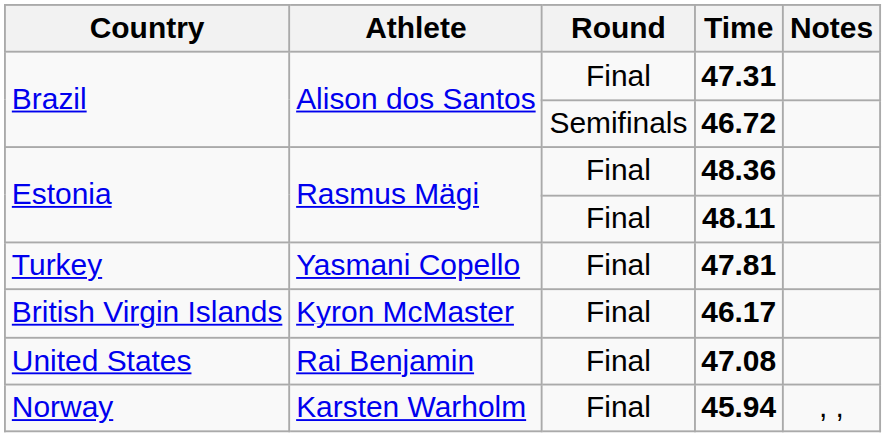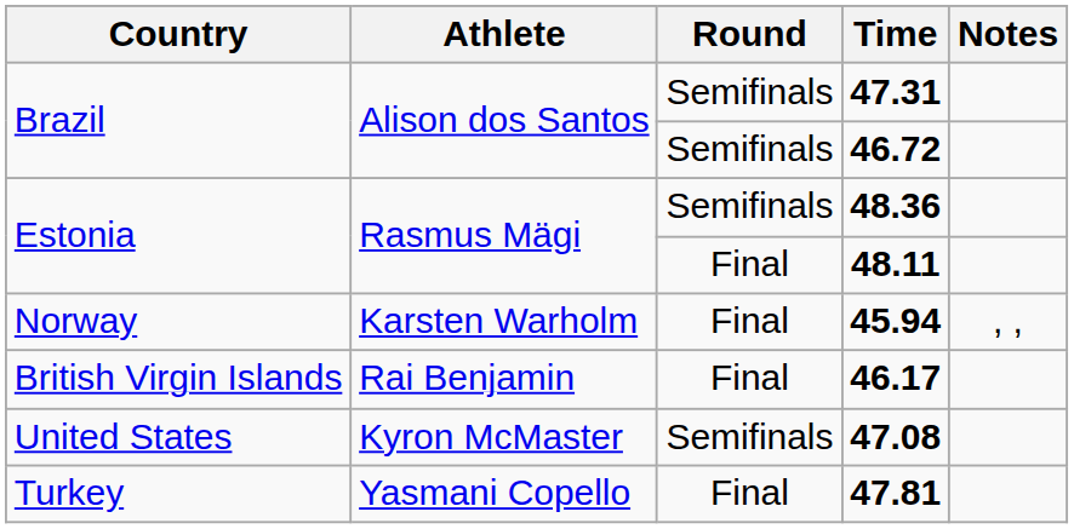47.31 | Round: Final -> Semifinals
48.36 | Round: Final -> Semifinals
rows swapped: 45.94 <-> 47.81
46.17 | Athlete: Kyron McMaster -> Rai Benjamin
47.08 | Athlete: Rai Benjamin -> Kyron McMaster
47.08 | Round: Final -> Semifinals
